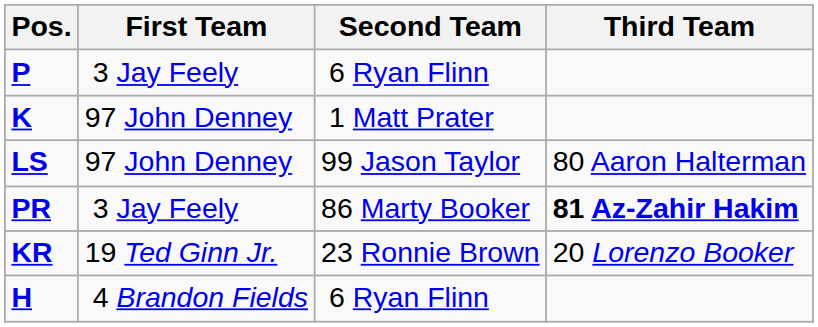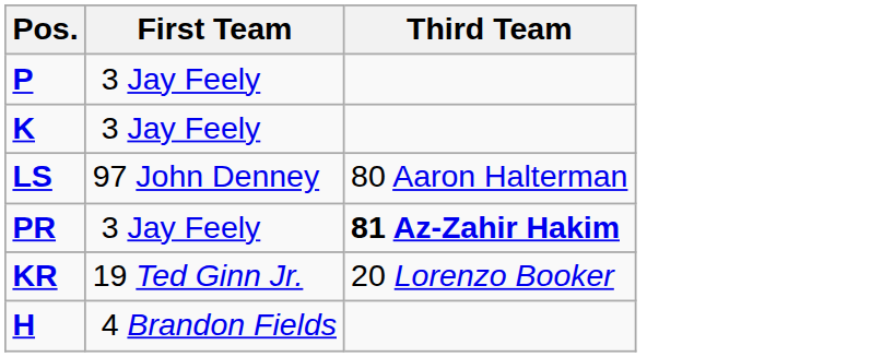- column: Second Team | 6 Ryan Flinn | 1 Matt Prater | 99 Jason Taylor | 86 Marty Booker | 23 Ronnie Brown | 6 Ryan Flinn
K | First Team: 97 John Denney -> 3 Jay Feely
